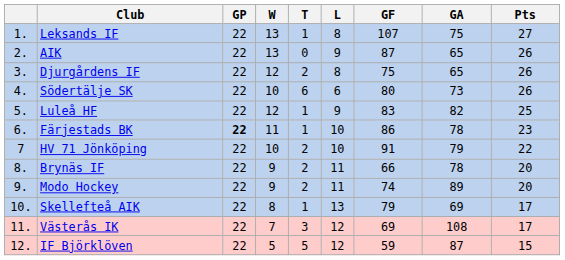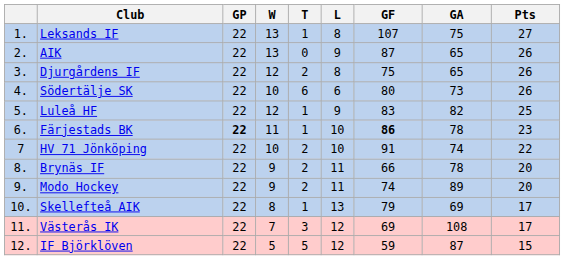Färjestads BK | GF: normal -> bold
HV 71 Jönköping | GA: 79 -> 74
